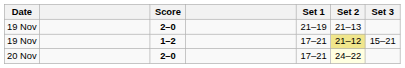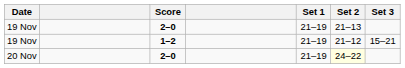19 Nov / 1–2 | Set 1: 17–21 -> 21–19
19 Nov / 1–2 | Set 2: khaki background -> no background
20 Nov | Set 1: 17–21 -> 21–19
